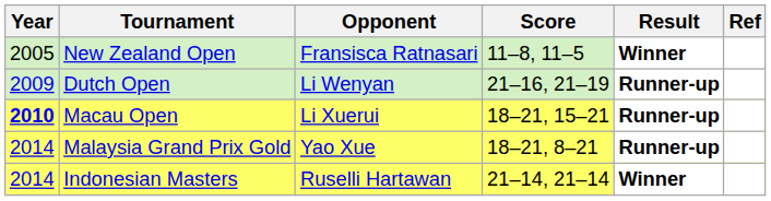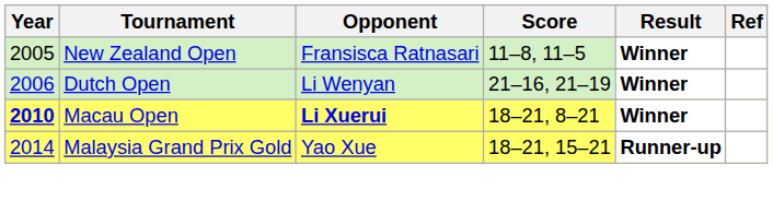Dutch Open | Year: 2009 -> 2006
Dutch Open | Result: Runner-up -> Winner
Macau Open | Opponent: normal -> bold
Macau Open | Score: 18–21, 15–21 -> 18–21, 8–21
Macau Open | Result: Runner-up -> Winner
Malaysia Grand Prix Gold | Score: 18–21, 8–21 -> 18–21, 15–21
- row: 2014 | Indonesian Masters | Ruselli Hartawan | 21–14, 21–14 | Winner
